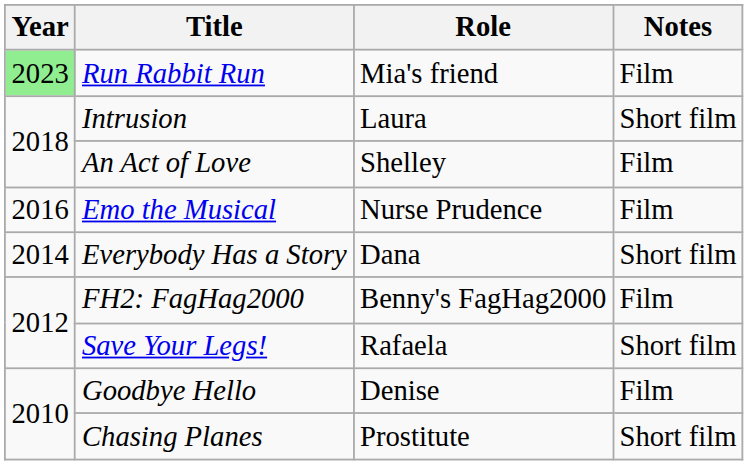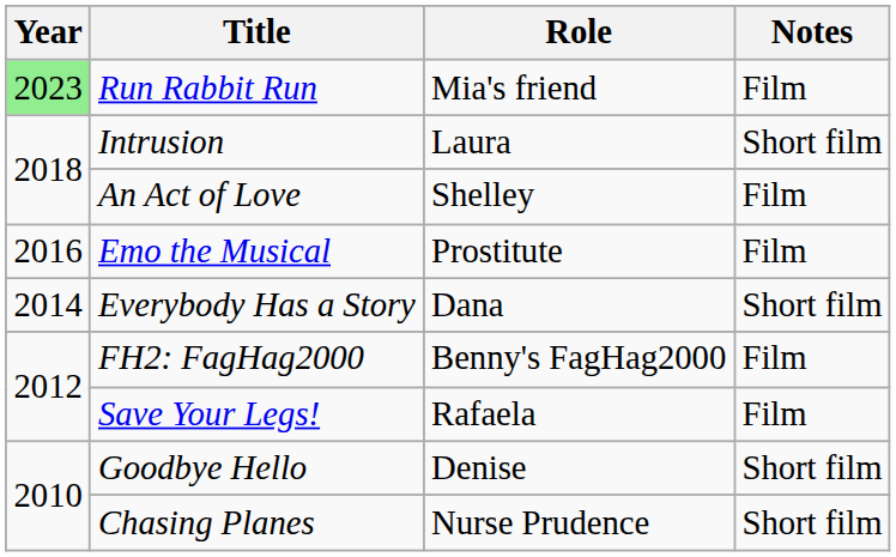Emo the Musical | Role: Nurse Prudence -> Prostitute
Save Your Legs! | Notes: Short film -> Film
Goodbye Hello | Notes: Film -> Short film
Chasing Planes | Role: Prostitute -> Nurse Prudence
